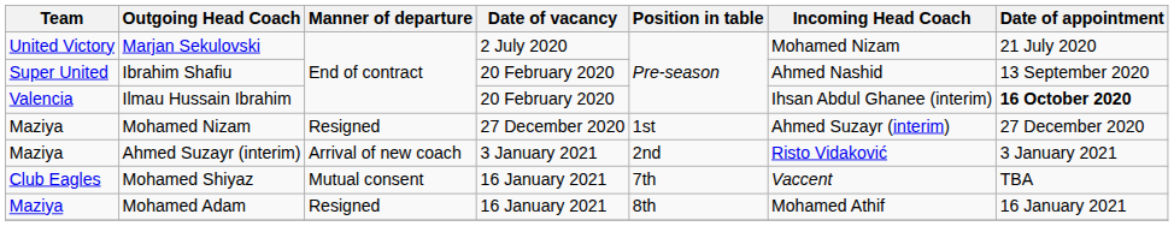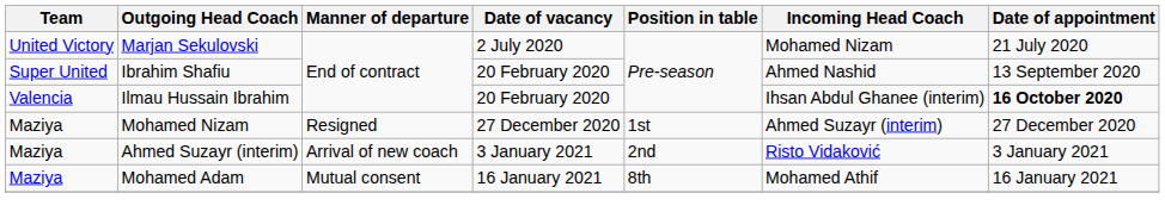- row: Club Eagles | Mohamed Shiyaz | Mutual consent | 16 January 2021 | 7th | Vaccent | TBA
Mohamed Adam | Manner of departure: Resigned -> Mutual consent
